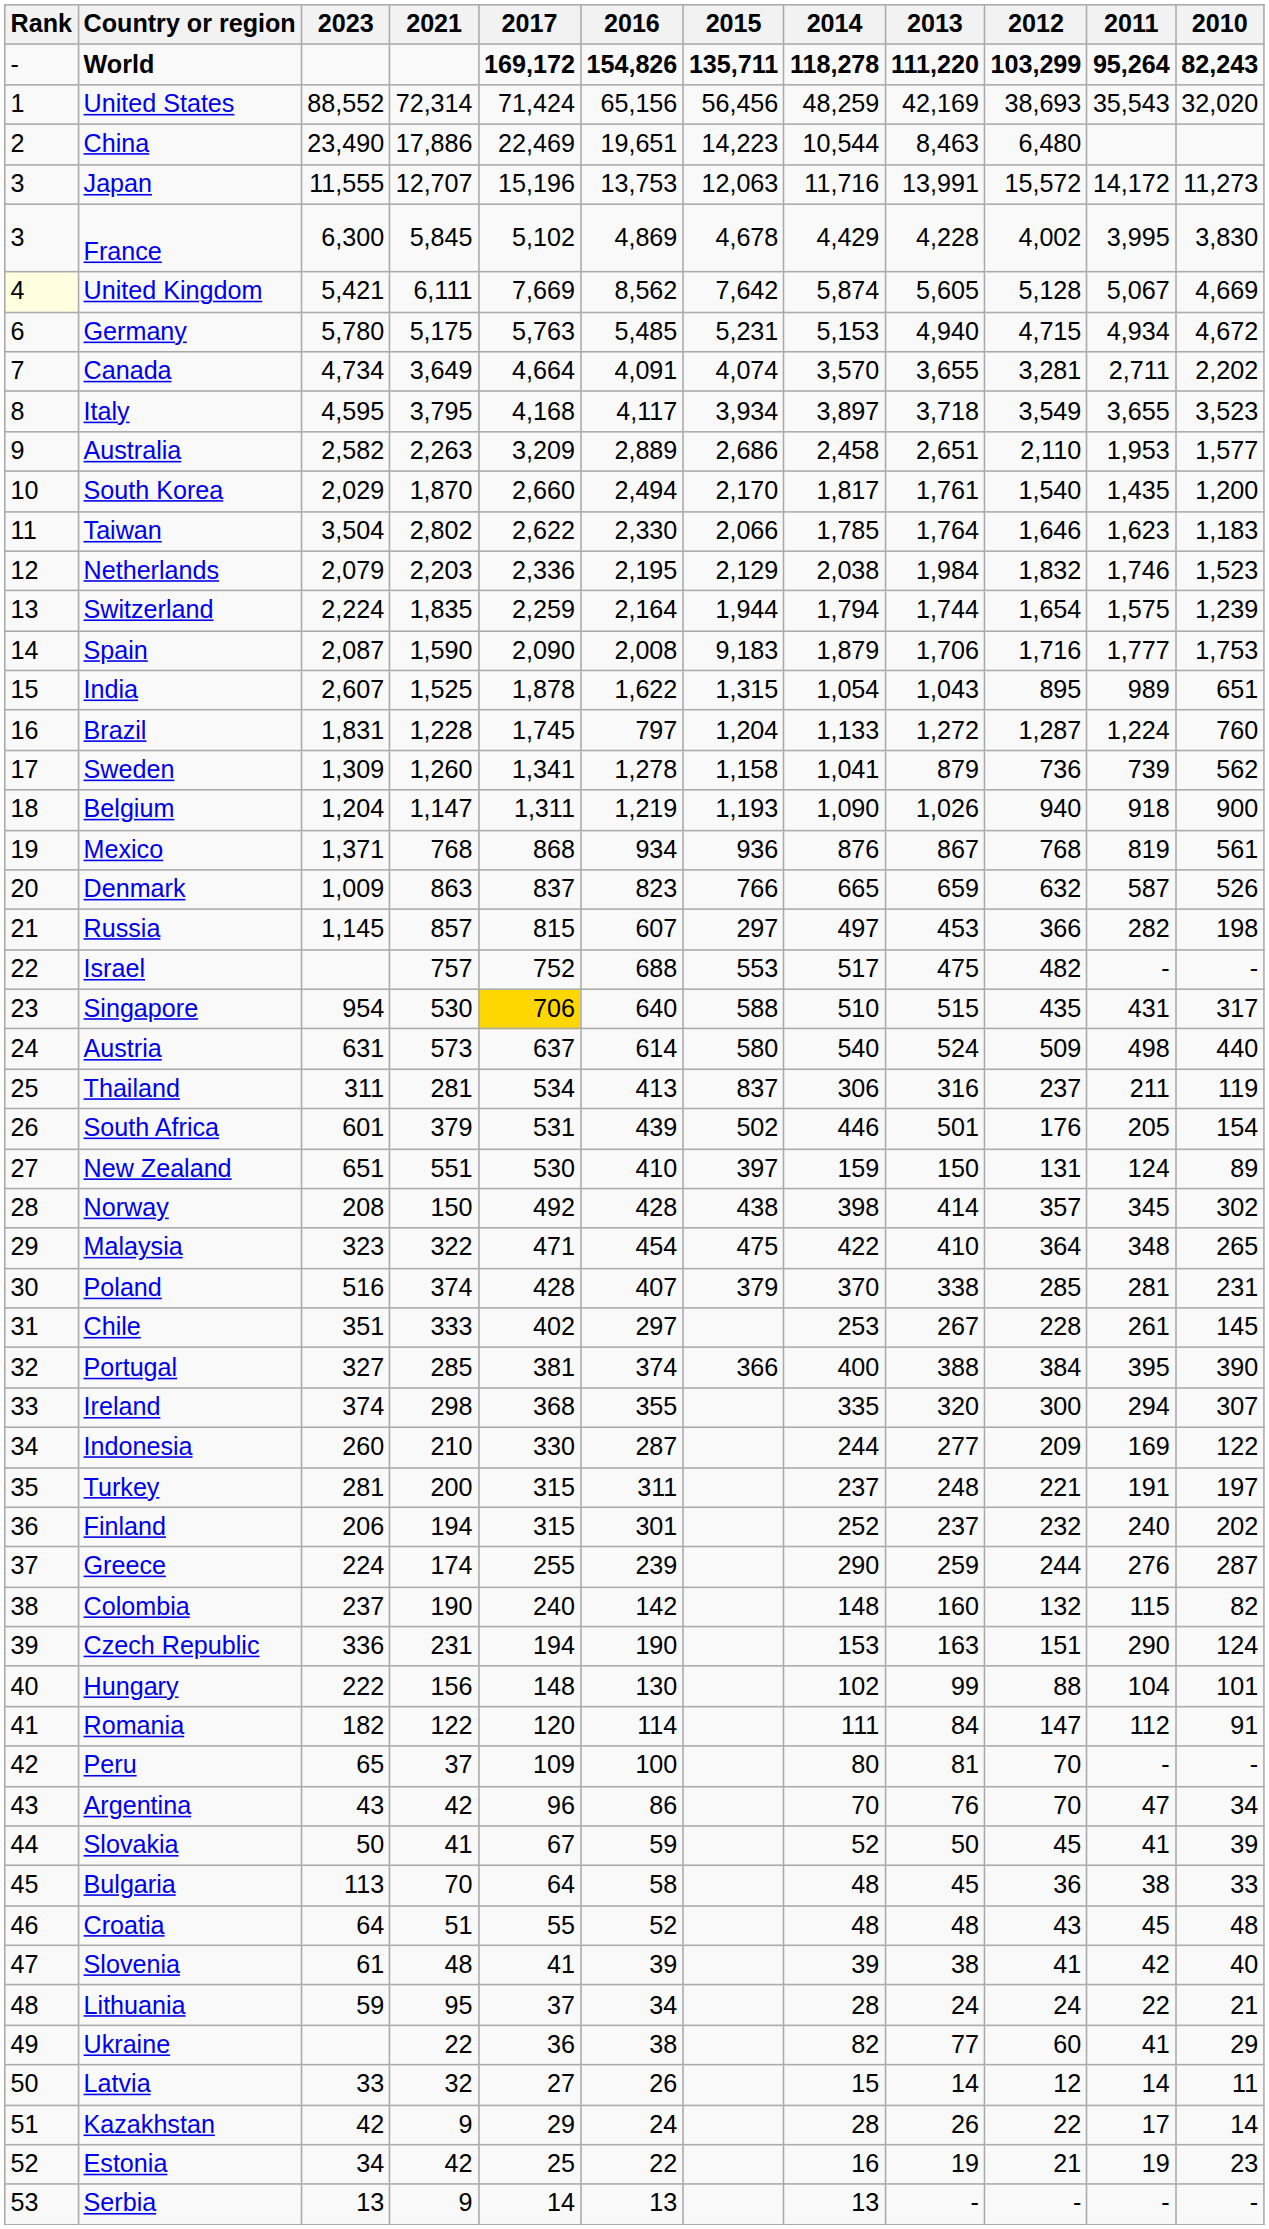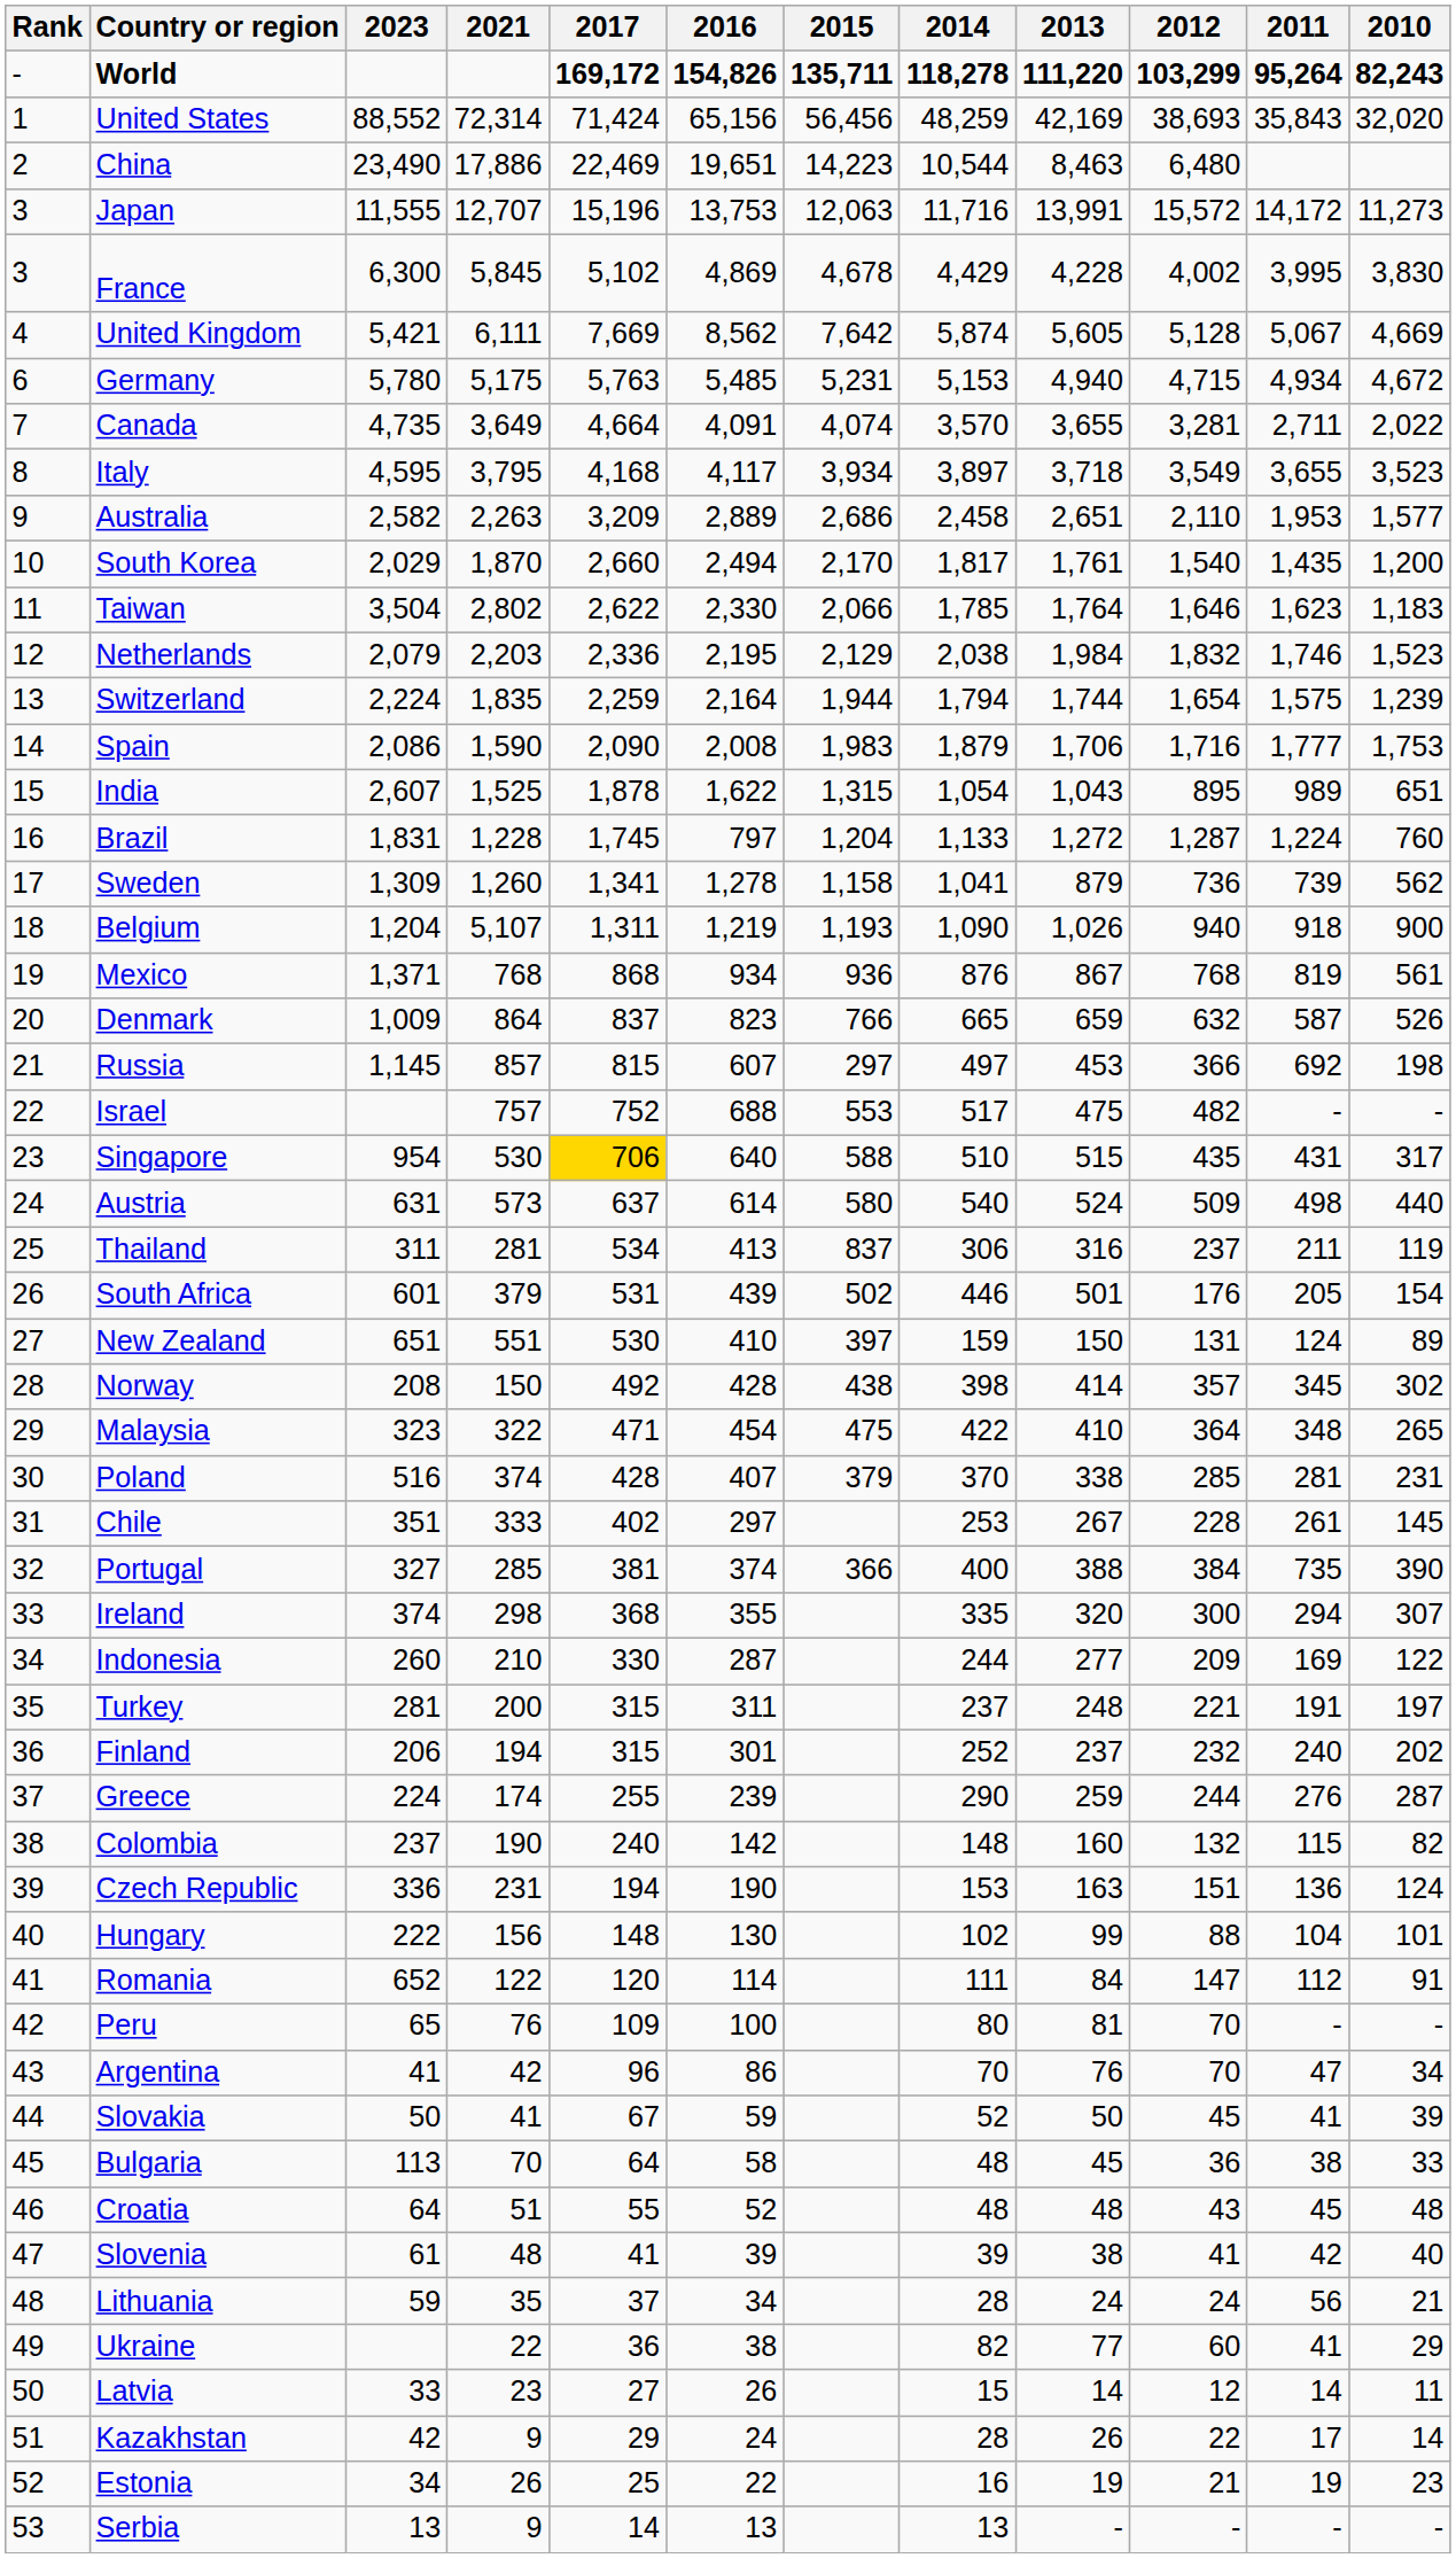United States | 2011: 35,543 -> 35,843
United Kingdom | Rank: lightyellow background -> no background
Canada | 2023: 4,734 -> 4,735
Canada | 2010: 2,202 -> 2,022
Spain | 2023: 2,087 -> 2,086
Spain | 2015: 9,183 -> 1,983
Belgium | 2021: 1,147 -> 5,107
Denmark | 2021: 863 -> 864
Russia | 2011: 282 -> 692
Portugal | 2011: 395 -> 735
Czech Republic | 2011: 290 -> 136
Romania | 2023: 182 -> 652
Peru | 2021: 37 -> 76
Argentina | 2023: 43 -> 41
Lithuania | 2021: 95 -> 35
Lithuania | 2011: 22 -> 56
Latvia | 2021: 32 -> 23
Estonia | 2021: 42 -> 26
